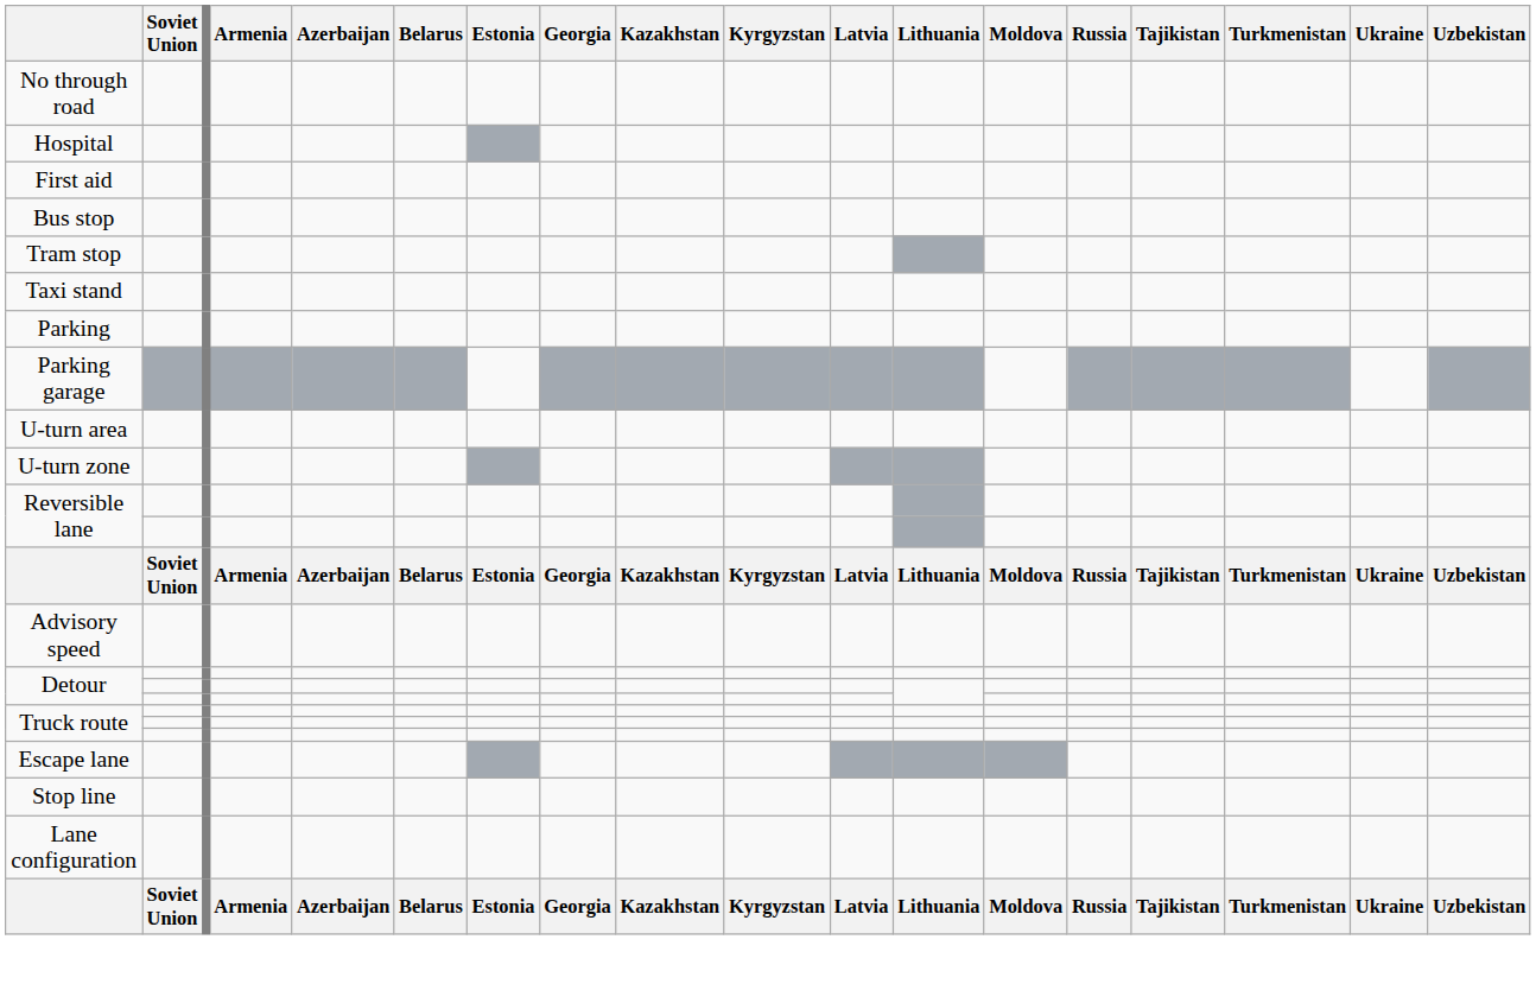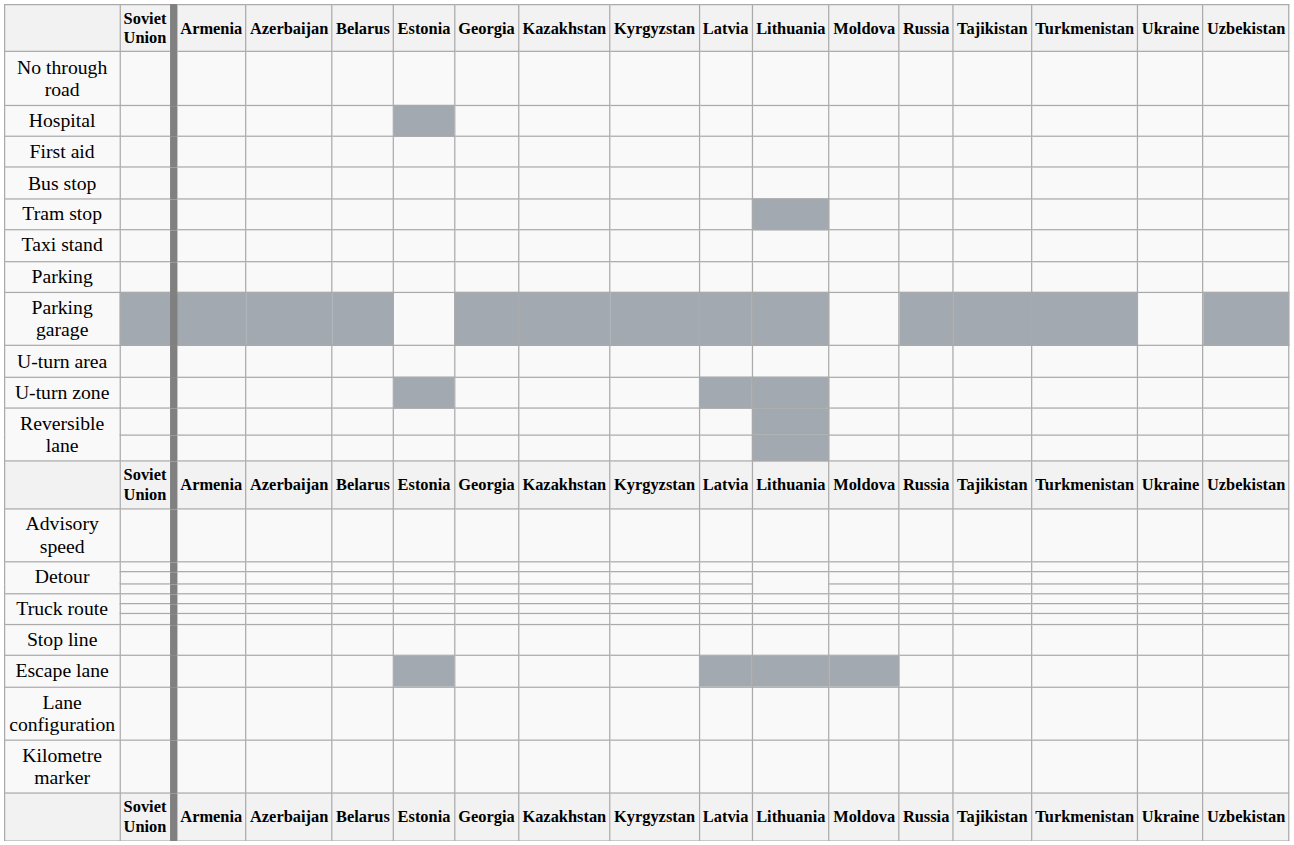rows swapped: Stop line <-> Escape lane
+ row: Kilometre marker
